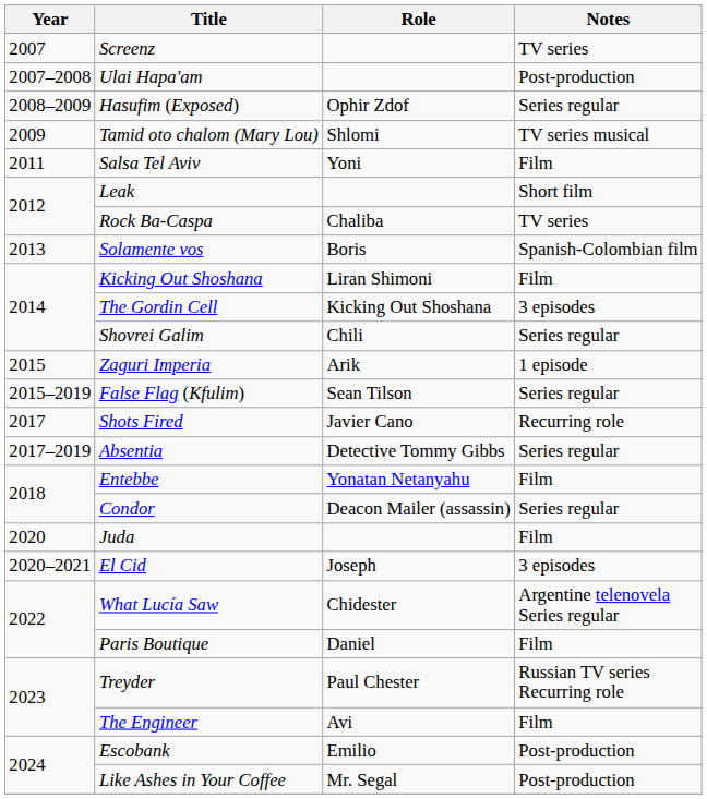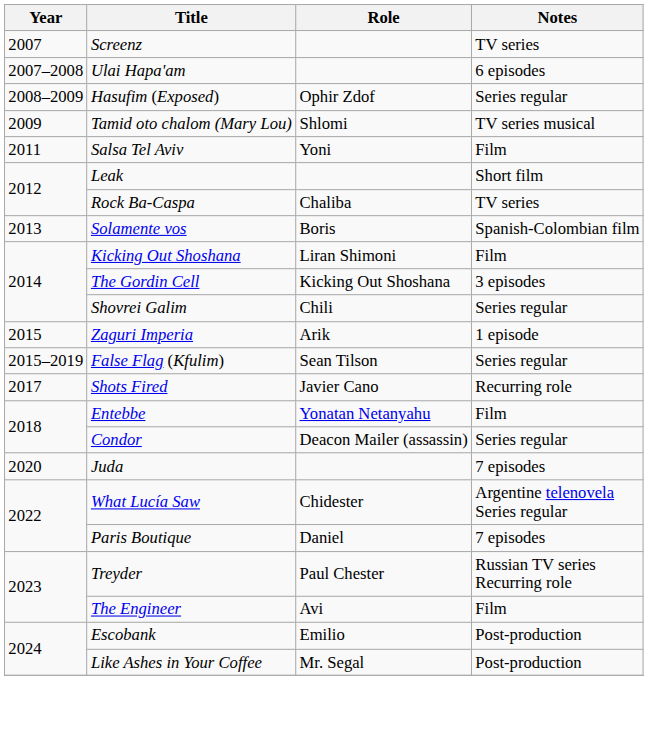Ulai Hapa'am | Notes: Post-production -> 6 episodes
- row: 2017–2019 | Absentia | Detective Tommy Gibbs | Series regular
Juda | Notes: Film -> 7 episodes
- row: 2020–2021 | El Cid | Joseph | 3 episodes
Paris Boutique | Notes: Film -> 7 episodes
